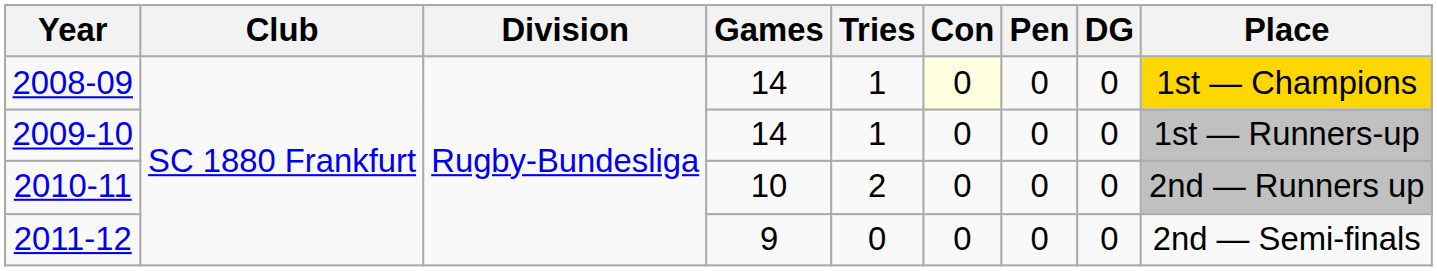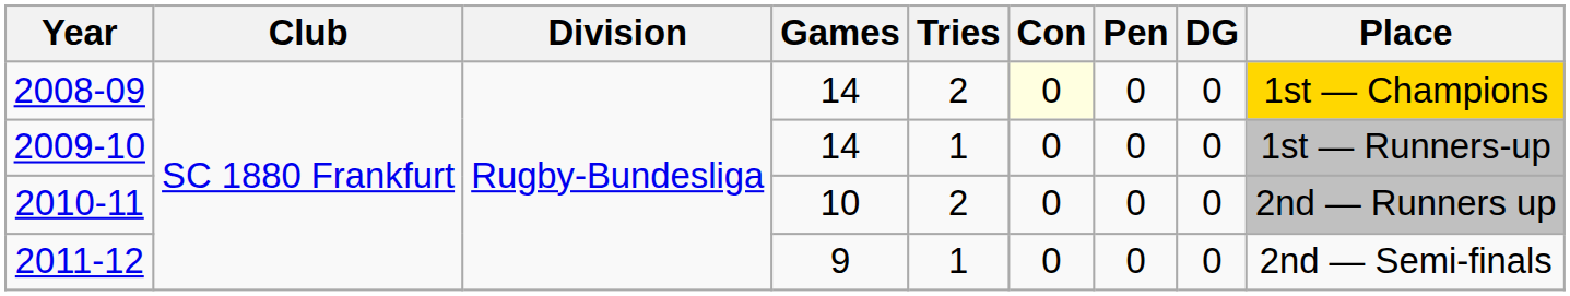2008-09 | Tries: 1 -> 2
2011-12 | Tries: 0 -> 1
